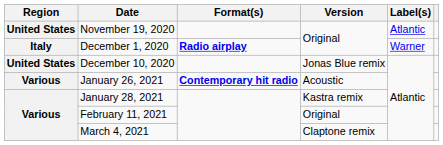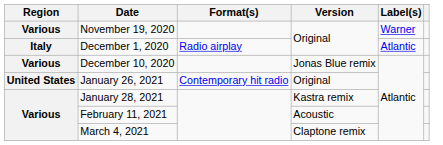November 19, 2020 | Region: United States -> Various
November 19, 2020 | Label(s): Atlantic -> Warner
December 1, 2020 | Format(s): bold -> normal
December 1, 2020 | Label(s): Warner -> Atlantic
December 10, 2020 | Region: United States -> Various
January 26, 2021 | Region: Various -> United States
January 26, 2021 | Format(s): bold -> normal
January 26, 2021 | Version: Acoustic -> Original
February 11, 2021 | Version: Original -> Acoustic
